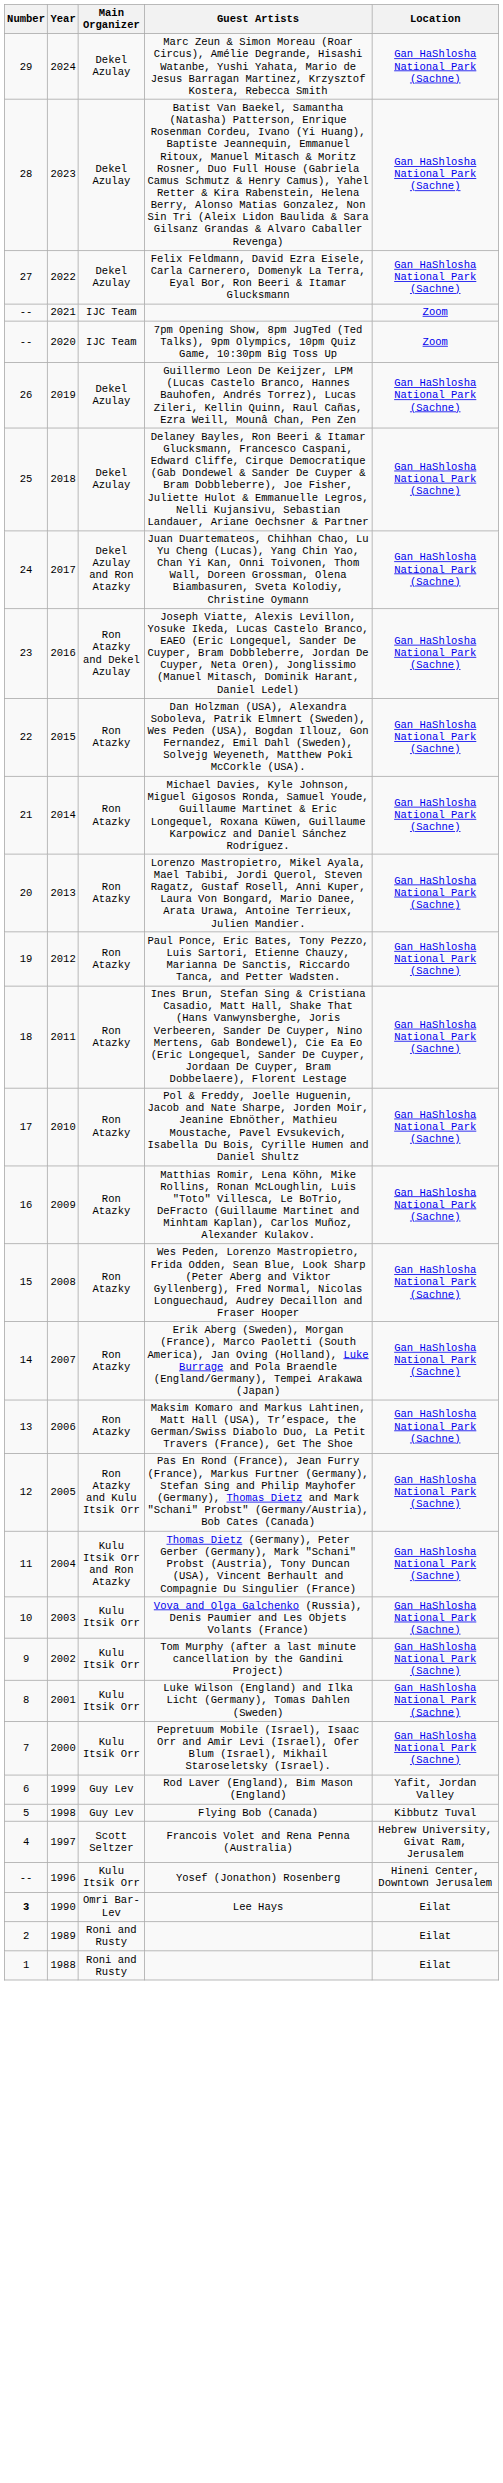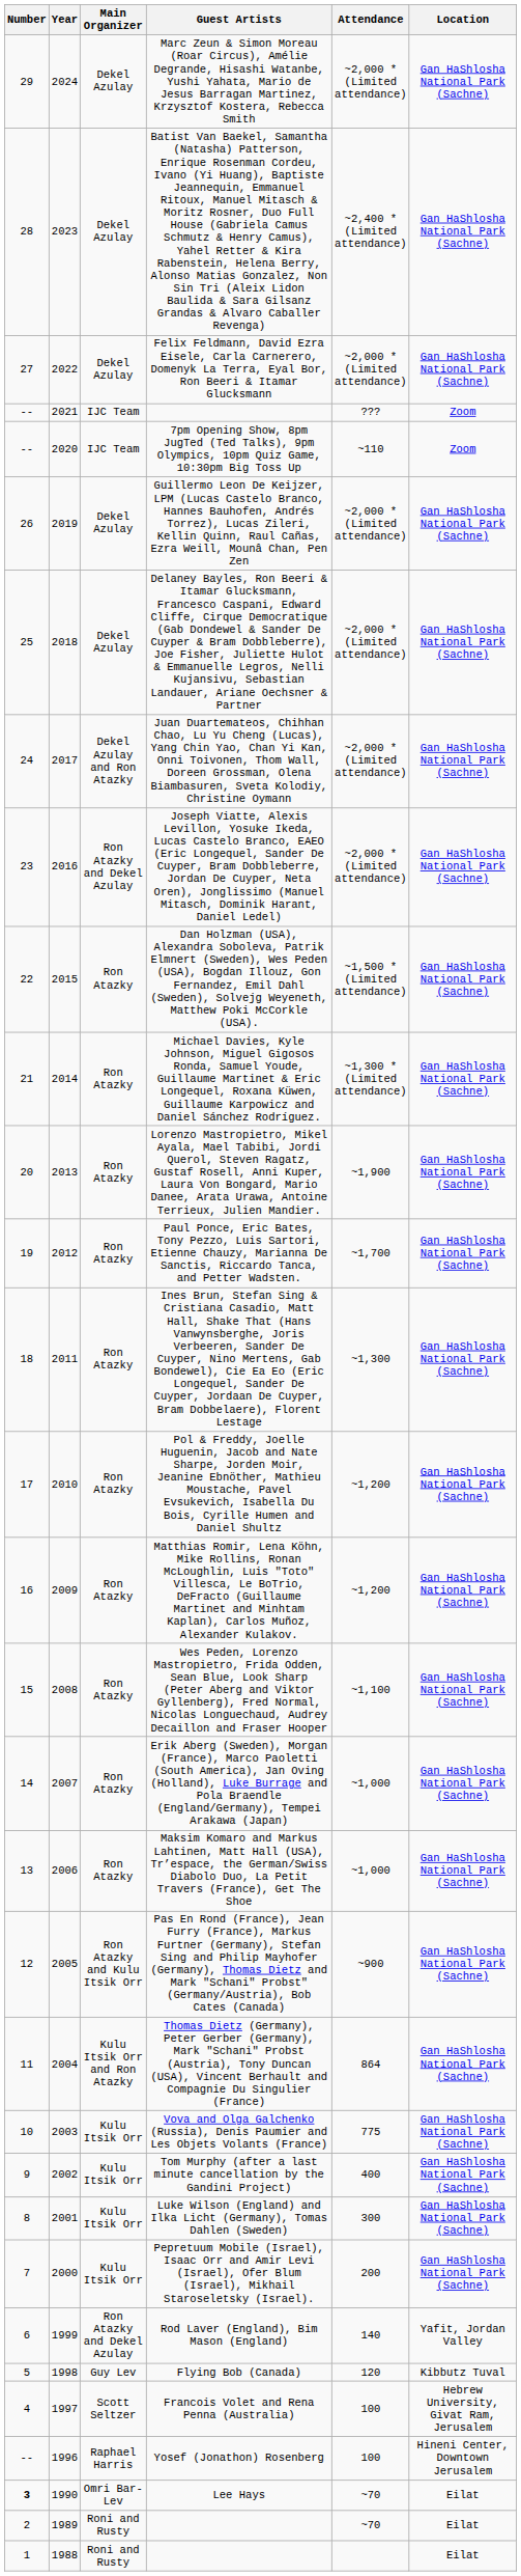+ column: Attendance | ~2,000 * (Limited attendance) | ~2,400 * (Limited attendance) | ~2,000 * (Limited attendance) | ??? | ~110 | ~2,000 * (Limited attendance) | ~2,000 * (Limited attendance) | ~2,000 * (Limited attendance) | ~2,000 * (Limited attendance) | ~1,500 * (Limited attendance) | ~1,300 * (Limited attendance) | ~1,900 | ~1,700 | ~1,300 | ~1,200 | ~1,200 | ~1,100 | ~1,000 | ~1,000 | ~900 | 864 | 775 | 400 | 300 | 200 | 140 | 120 | 100 | 100 | ~70 | ~70
Rod Laver (England), Bim Mason (England) | Main Organizer: Guy Lev -> Ron Atazky and Dekel Azulay
Yosef (Jonathon) Rosenberg | Main Organizer: Kulu Itsik Orr -> Raphael Harris
